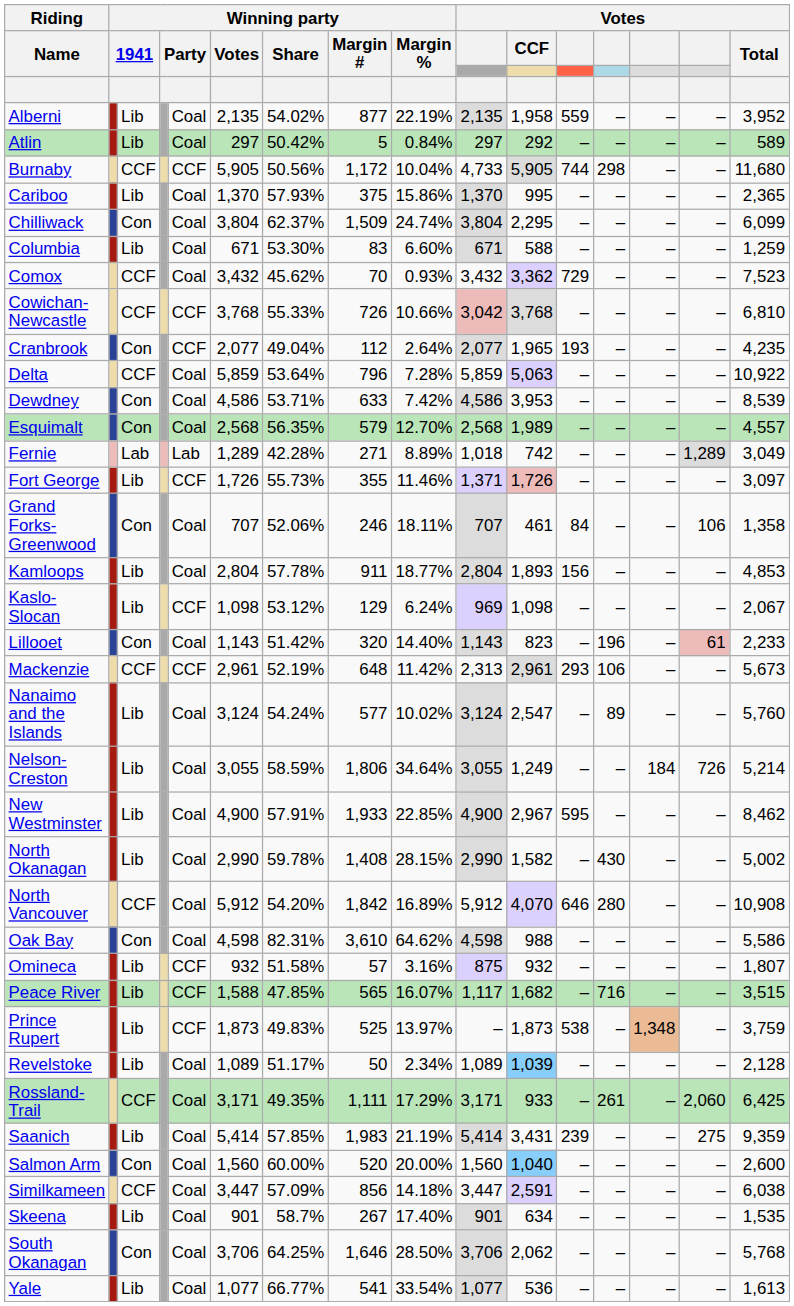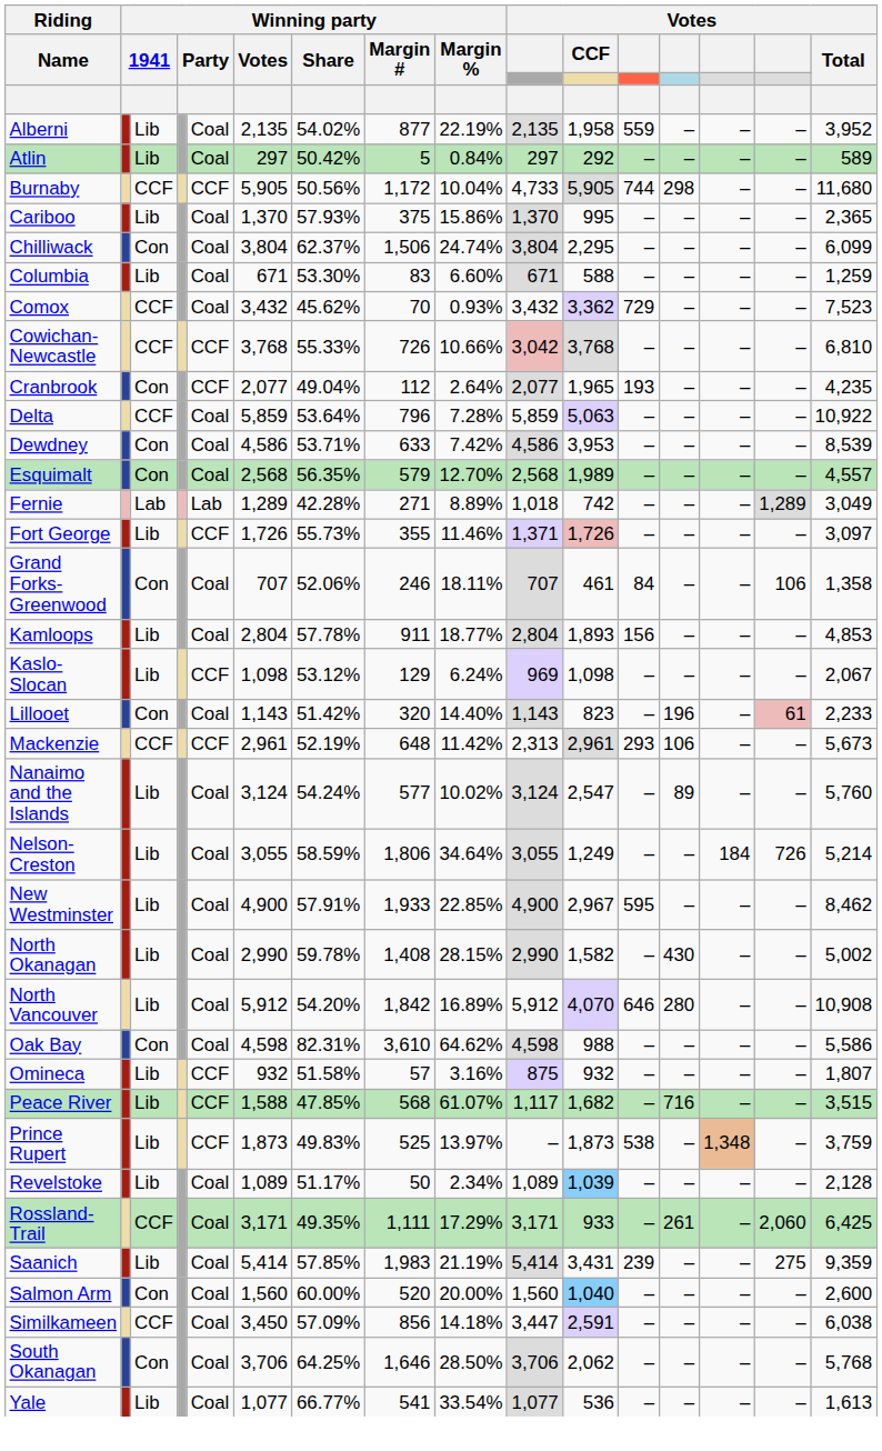Chilliwack | Winning party / Margin #: 1,509 -> 1,506
North Vancouver | column 3: CCF -> Lib
Peace River | Winning party / Margin #: 565 -> 568
Peace River | Winning party / Margin %: 16.07% -> 61.07%
Similkameen | Winning party / Votes: 3,447 -> 3,450
- row: Skeena | Lib | Coal | 901 | 58.7% | 267 | 17.40% | 901 | 634 | – | – | – | – | 1,535
